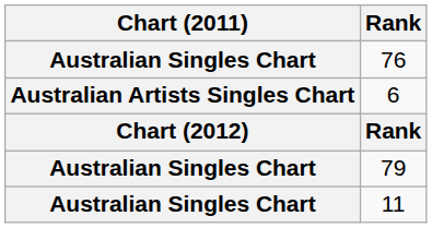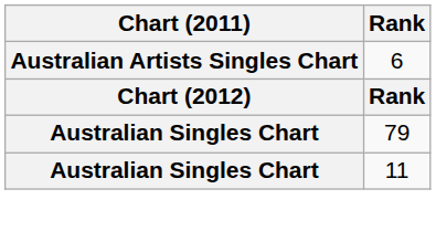- row: Australian Singles Chart | 76
